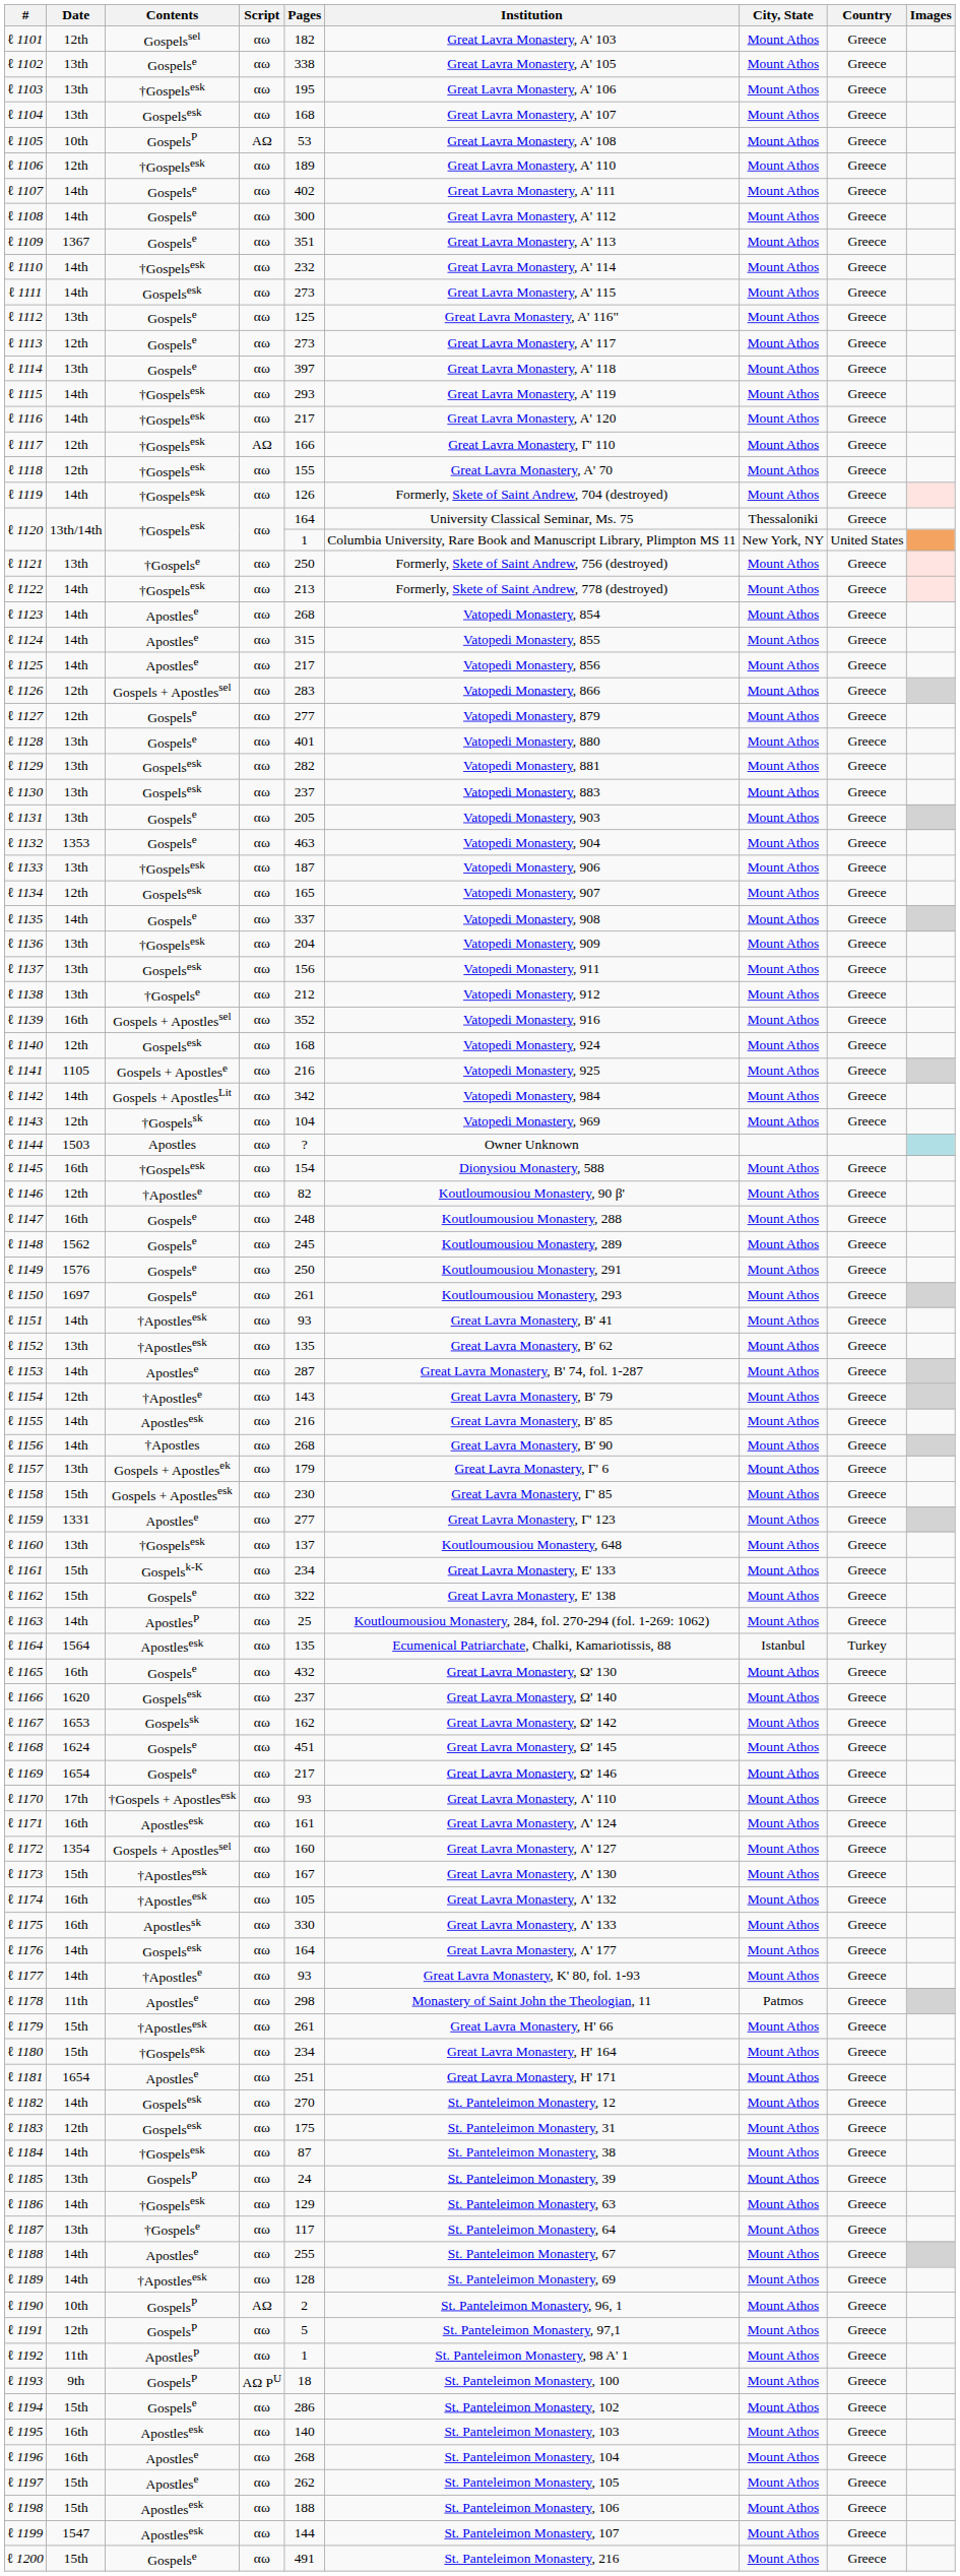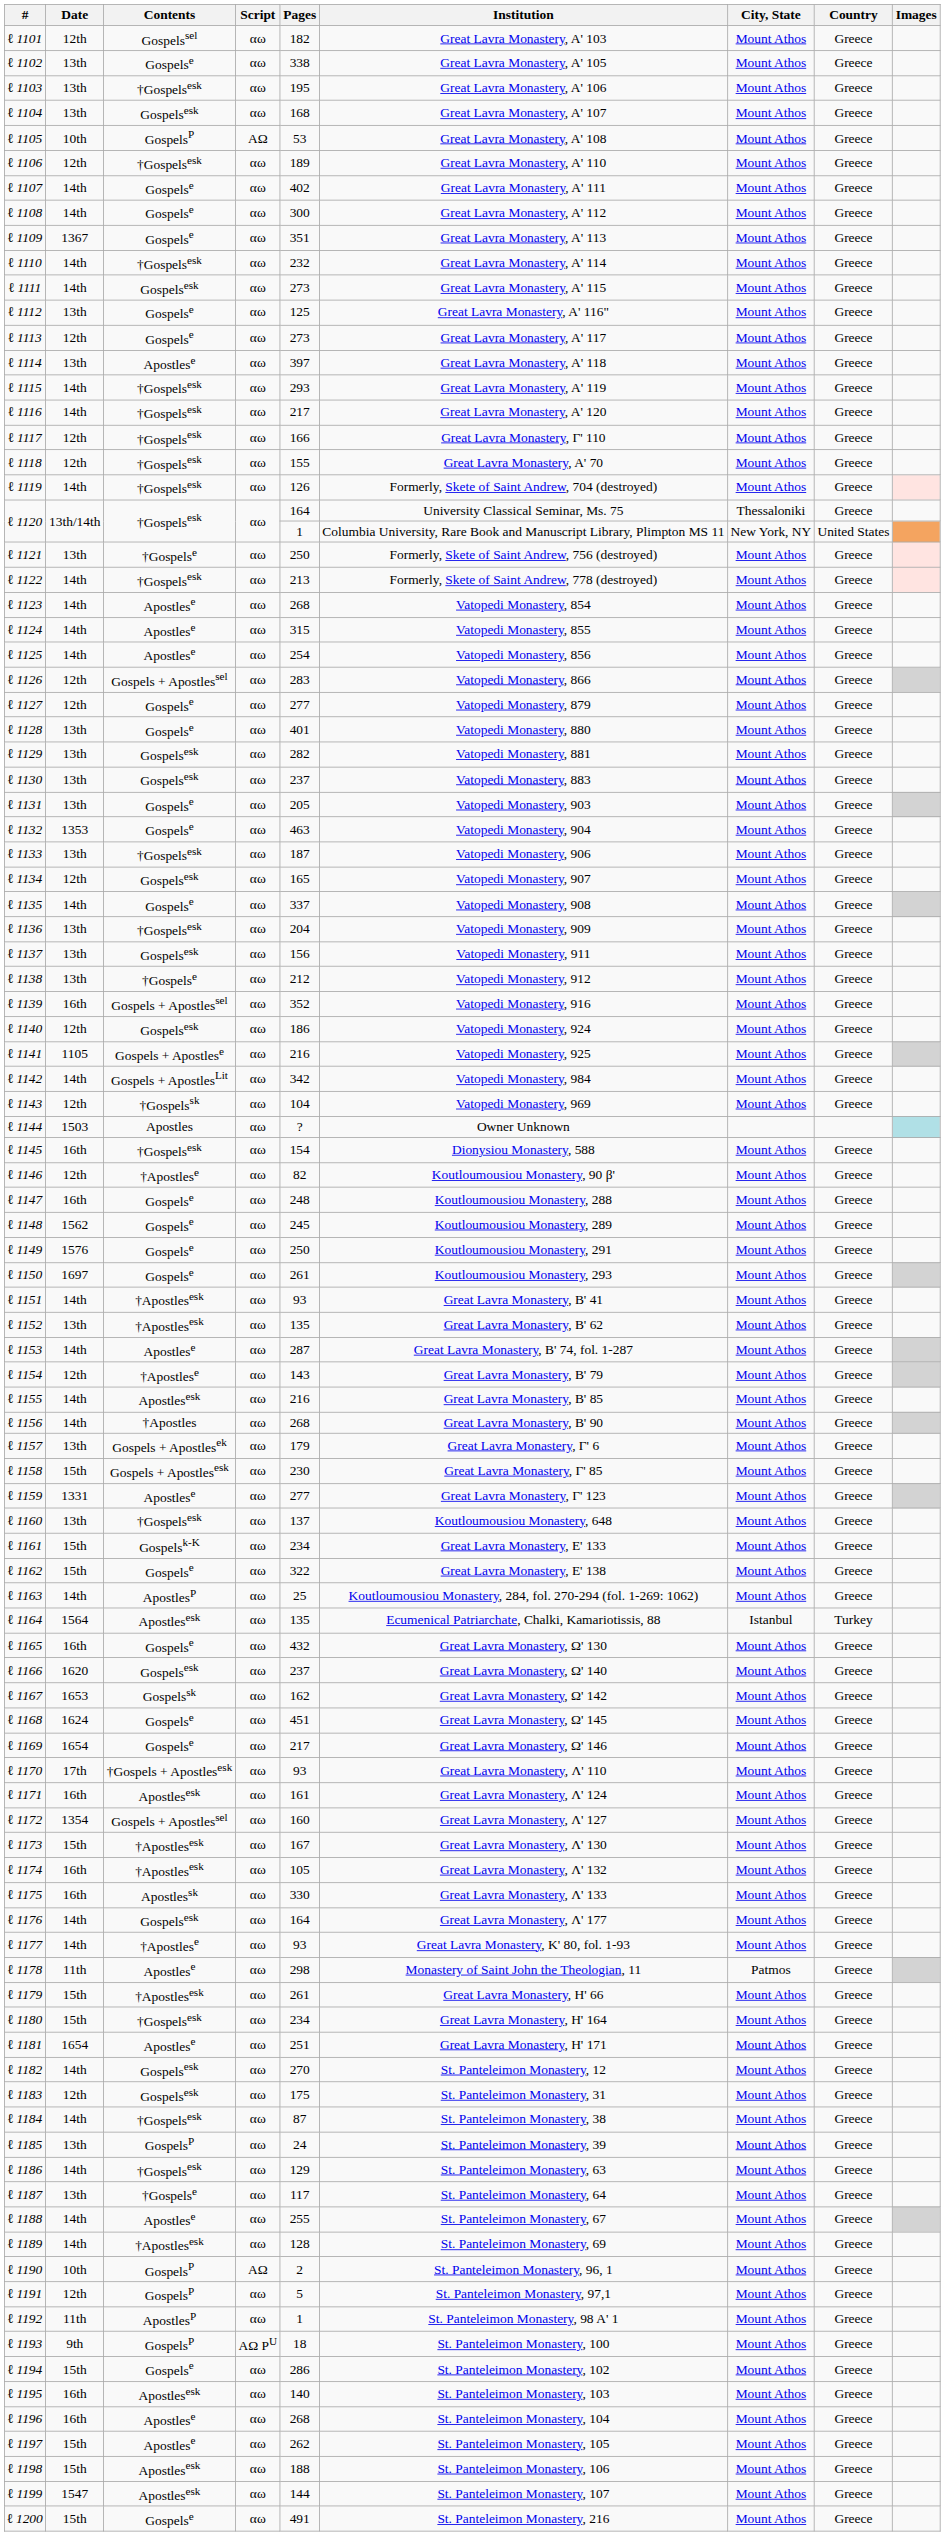ℓ 1114 | Contents: Gospelse -> Apostlese
ℓ 1117 | Script: ΑΩ -> αω
ℓ 1125 | Pages: 217 -> 254
ℓ 1140 | Pages: 168 -> 186
